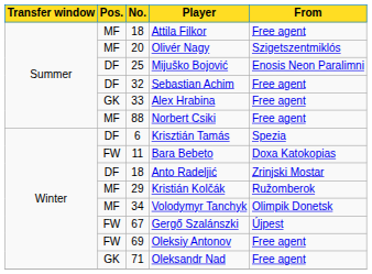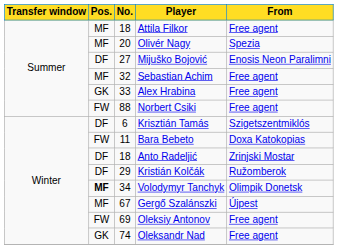Olivér Nagy | From: Szigetszentmiklós -> Spezia
Mijuško Bojović | No.: 25 -> 27
Sebastian Achim | Pos.: DF -> MF
Norbert Csiki | Pos.: MF -> FW
Krisztián Tamás | From: Spezia -> Szigetszentmiklós
Kristián Kolčák | Pos.: MF -> DF
Volodymyr Tanchyk | Pos.: normal -> bold
Gergő Szalánszki | Pos.: FW -> MF
Oleksandr Nad | No.: 71 -> 74
